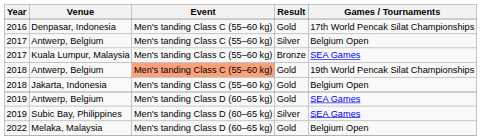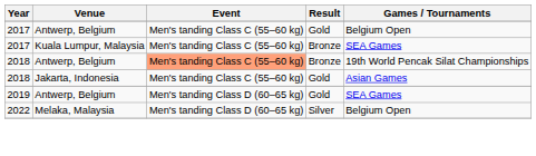- row: 2016 | Denpasar, Indonesia | Men's tanding Class C (55–60 kg) | Gold | 17th World Pencak Silat Championships
2017 / Antwerp, Belgium | Result: Silver -> Gold
2018 / Antwerp, Belgium | Result: Gold -> Bronze
Jakarta, Indonesia | Games / Tournaments: Belgium Open -> Asian Games
- row: 2019 | Subic Bay, Philippines | Men's tanding Class D (60–65 kg) | Silver | SEA Games
Melaka, Malaysia | Result: Gold -> Silver
